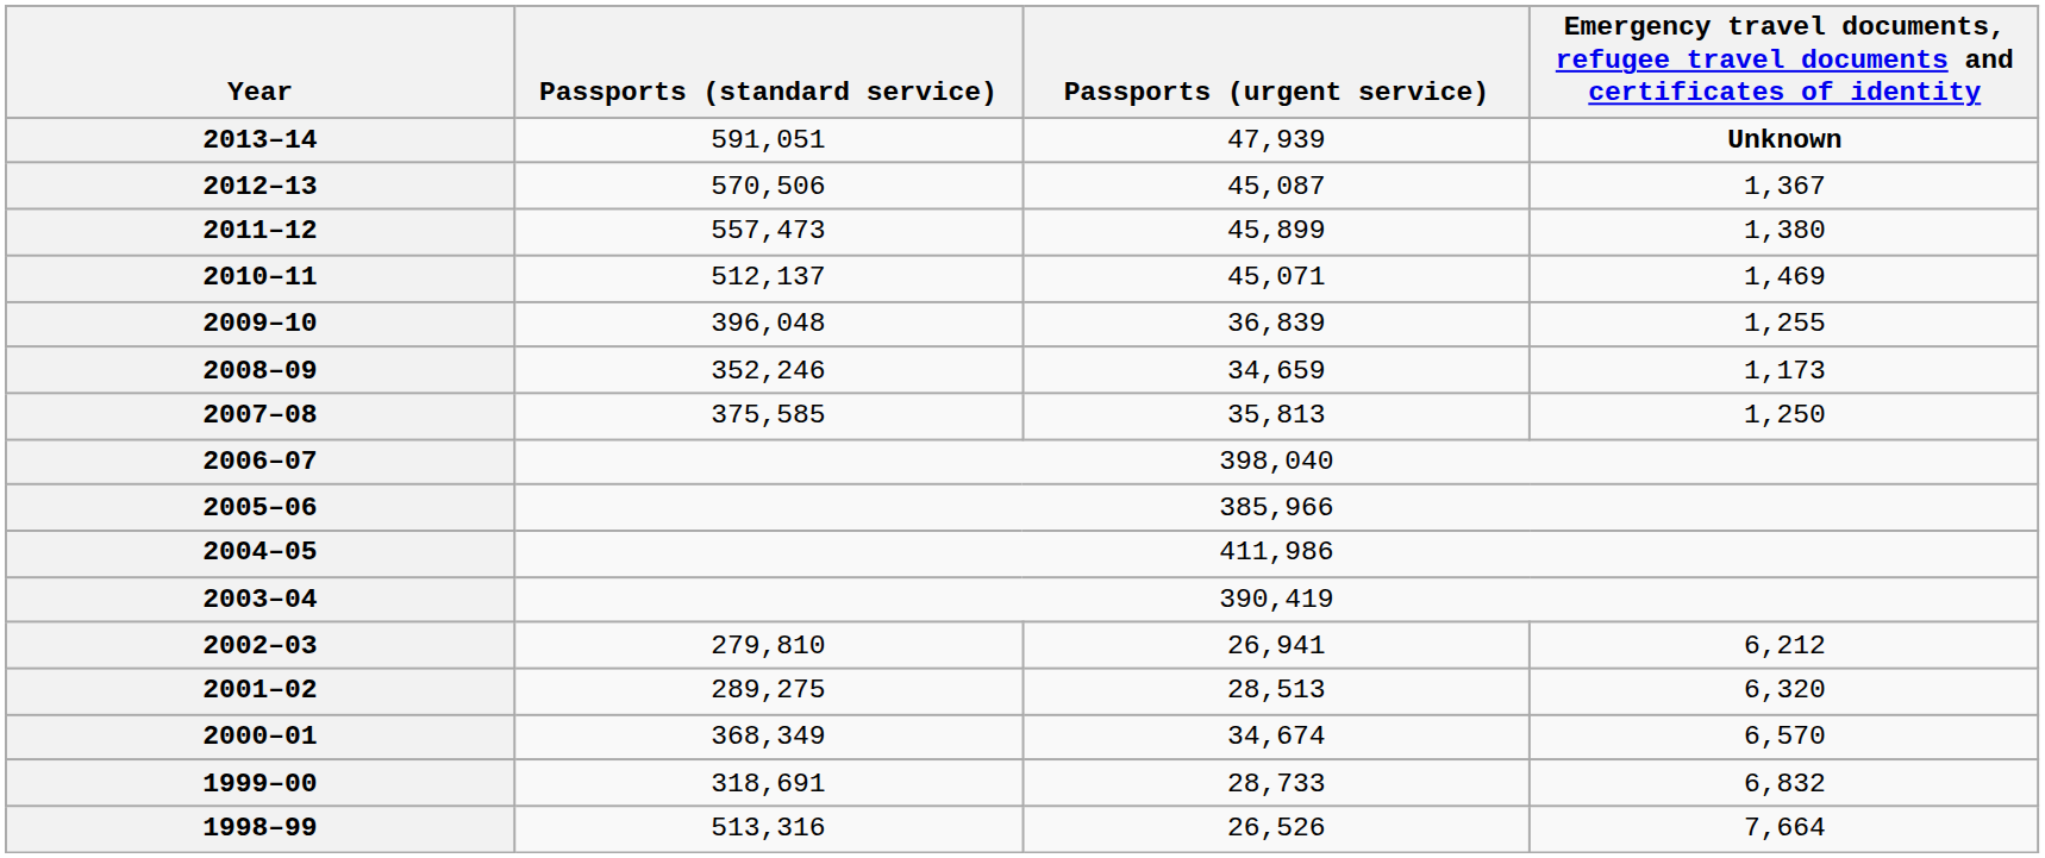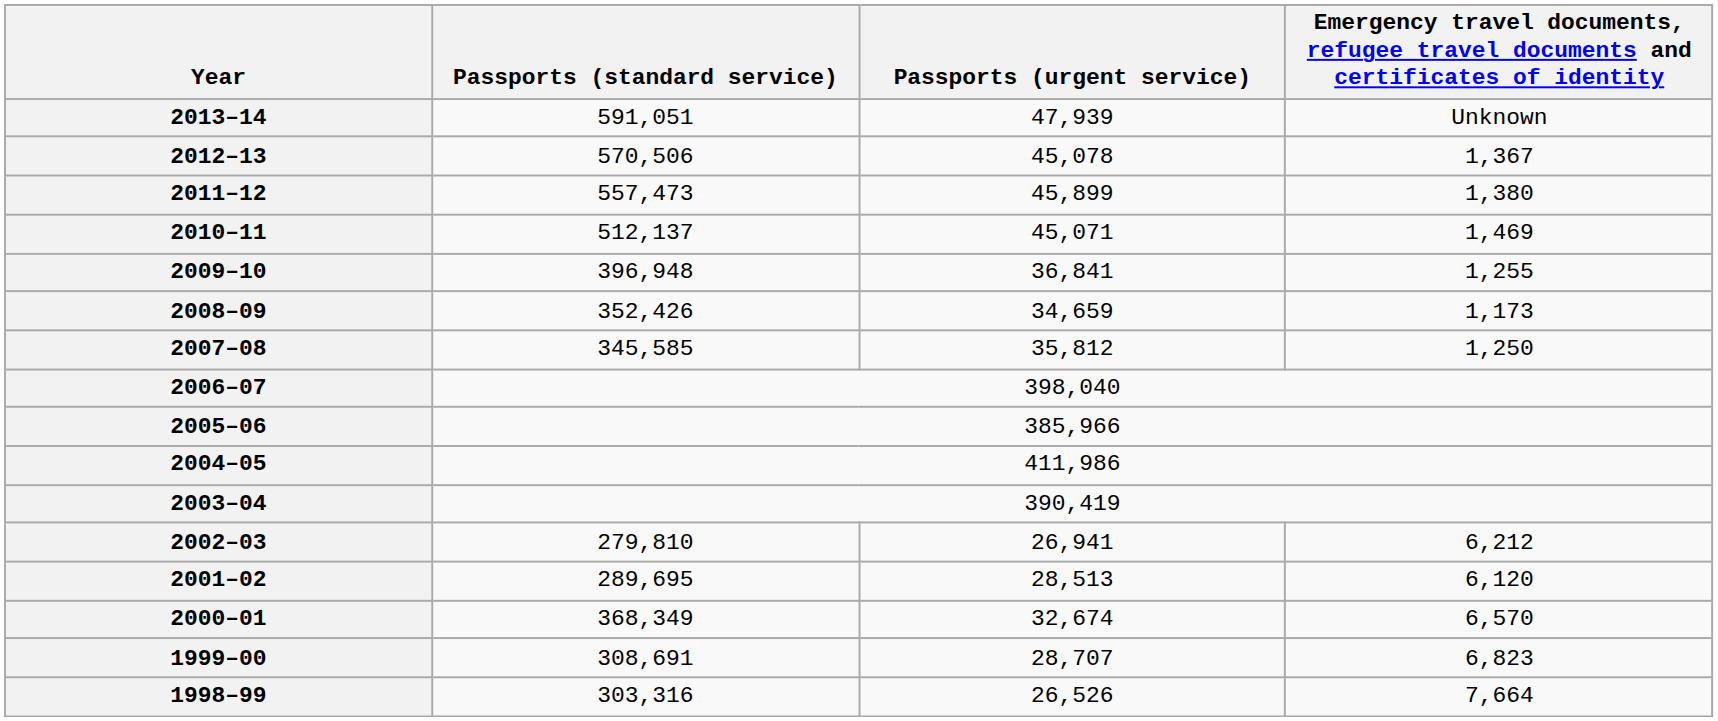2013–14 | column 4: bold -> normal
2012–13 | Passports (urgent service): 45,087 -> 45,078
2009–10 | Passports (standard service): 396,048 -> 396,948
2009–10 | Passports (urgent service): 36,839 -> 36,841
2008–09 | Passports (standard service): 352,246 -> 352,426
2007–08 | Passports (standard service): 375,585 -> 345,585
2007–08 | Passports (urgent service): 35,813 -> 35,812
2001–02 | Passports (standard service): 289,275 -> 289,695
2001–02 | column 4: 6,320 -> 6,120
2000–01 | Passports (urgent service): 34,674 -> 32,674
1999–00 | Passports (standard service): 318,691 -> 308,691
1999–00 | Passports (urgent service): 28,733 -> 28,707
1999–00 | column 4: 6,832 -> 6,823
1998–99 | Passports (standard service): 513,316 -> 303,316
